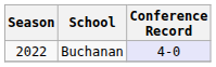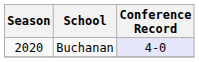Buchanan | Season: 2022 -> 2020
